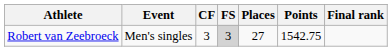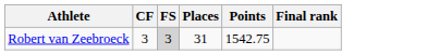- column: Event | Men's singles
Robert van Zeebroeck | Places: 27 -> 31
